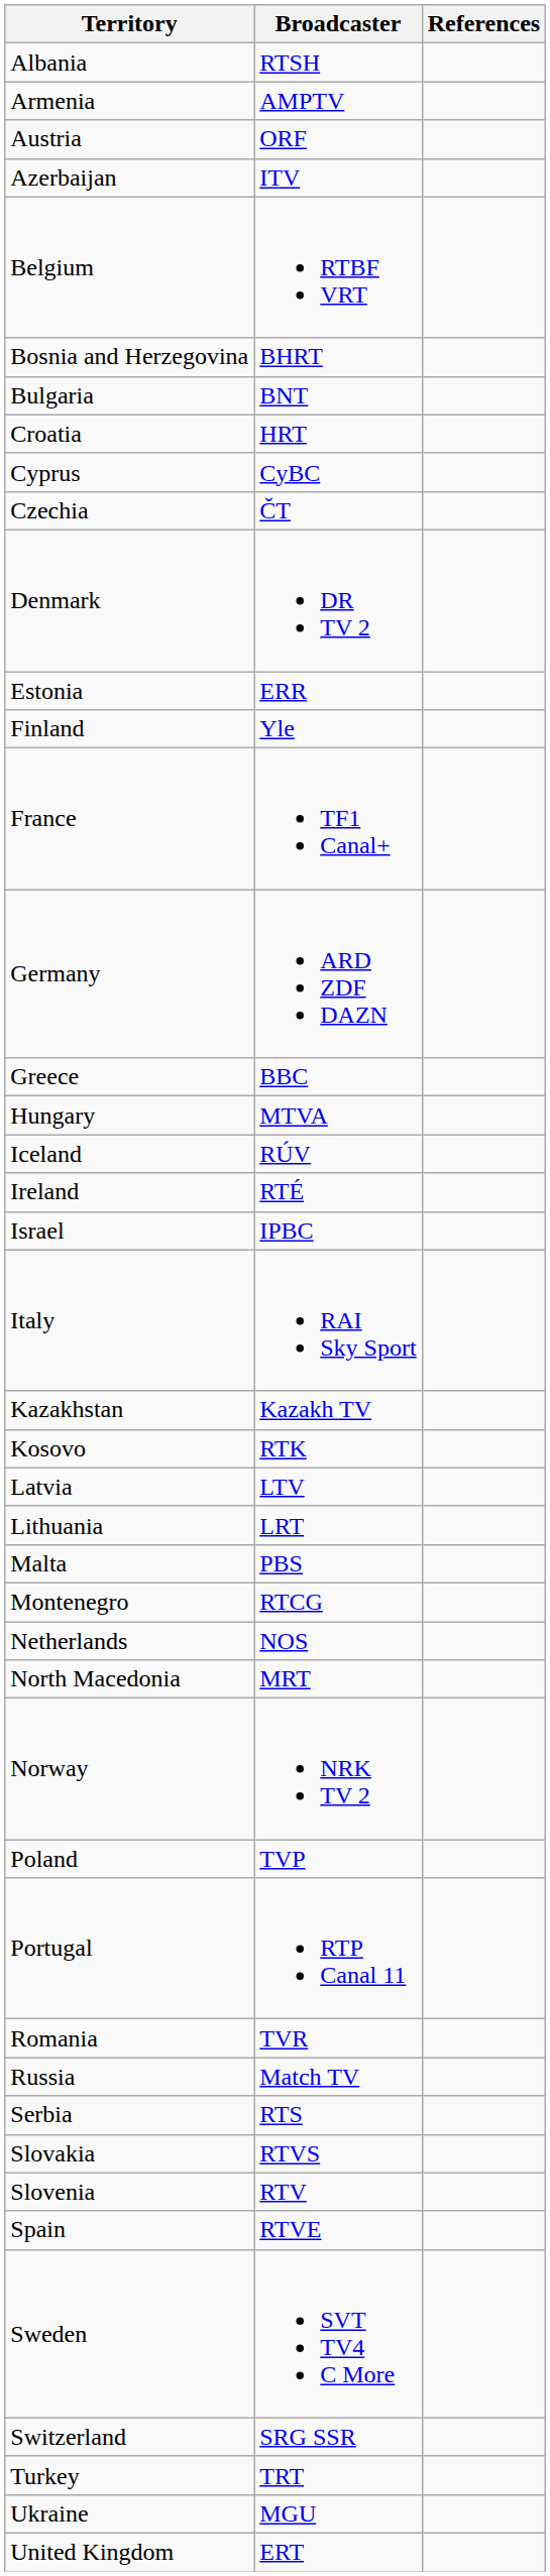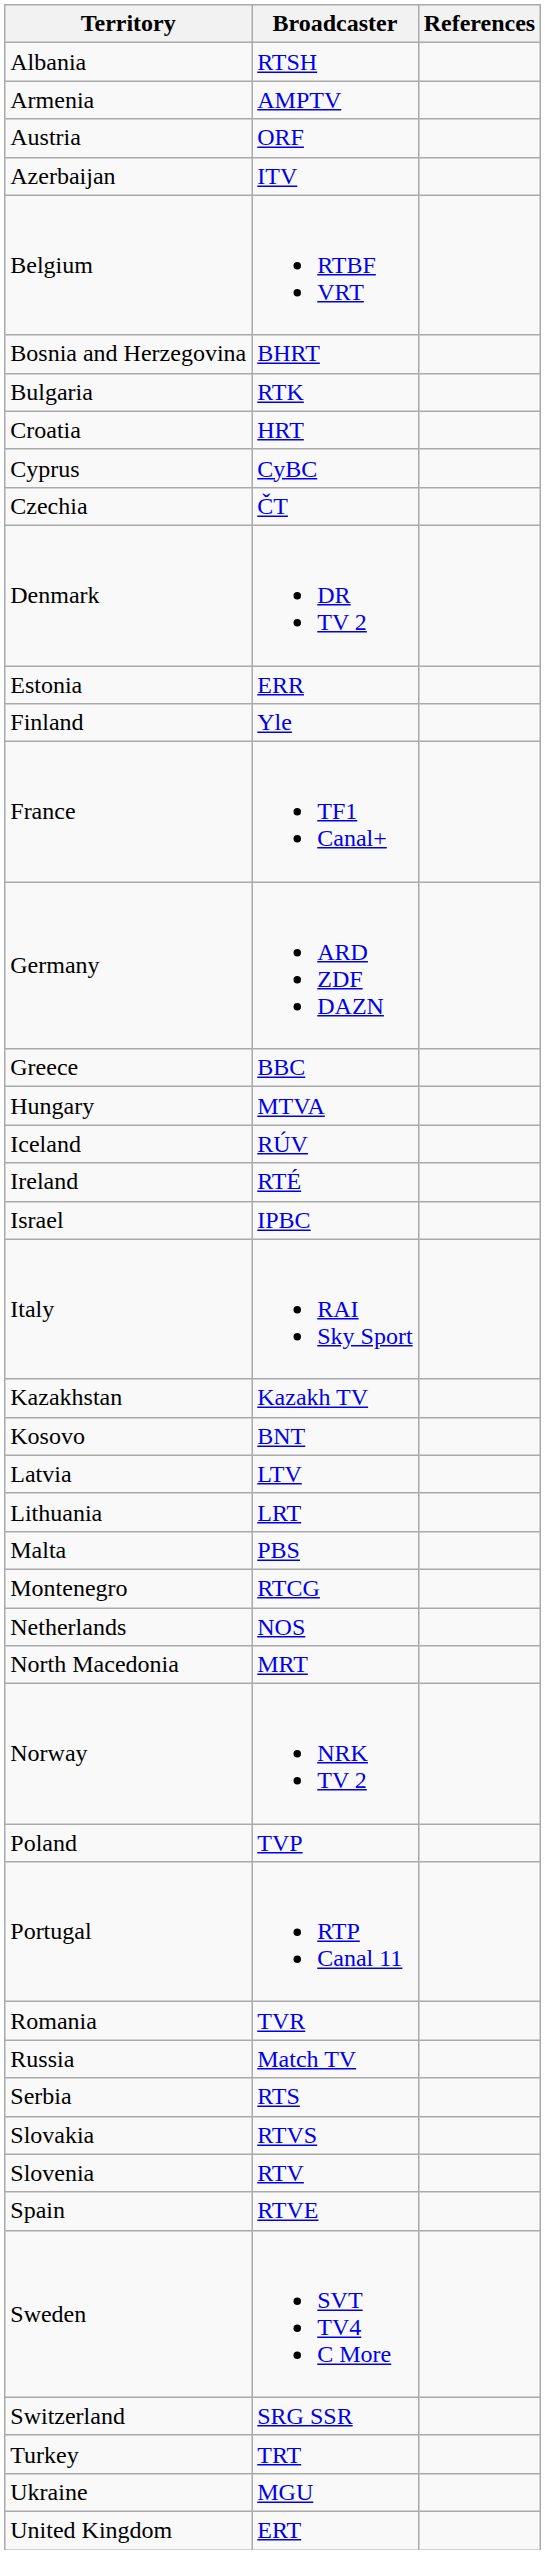Bulgaria | Broadcaster: BNT -> RTK
Kosovo | Broadcaster: RTK -> BNT
